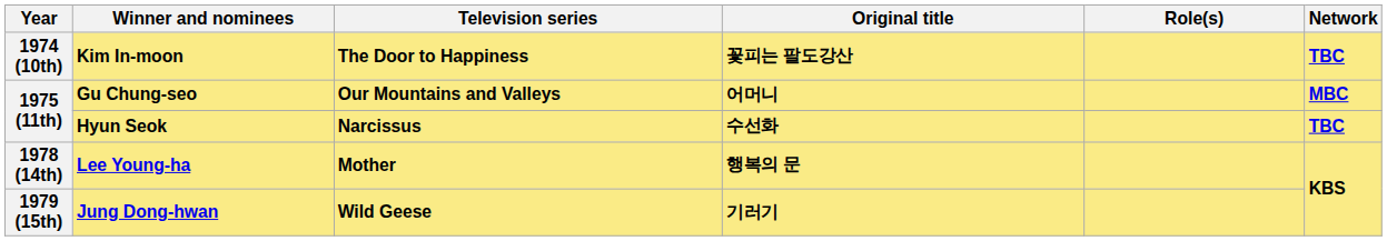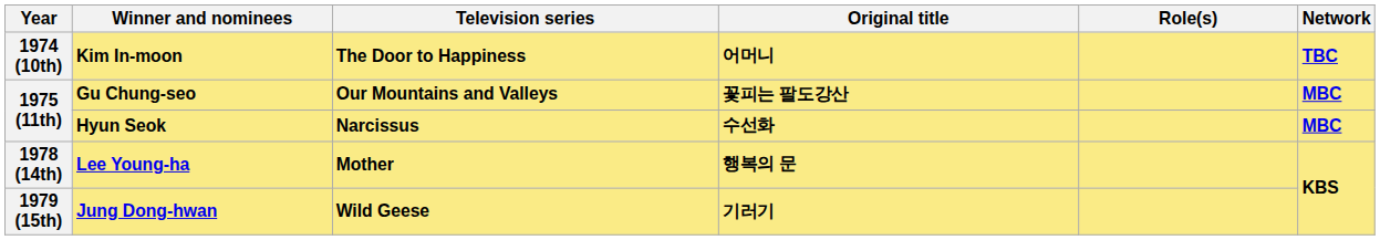Kim In-moon | Original title: 꽃피는 팔도강산 -> 어머니
Gu Chung-seo | Original title: 어머니 -> 꽃피는 팔도강산
Hyun Seok | Network: TBC -> MBC
